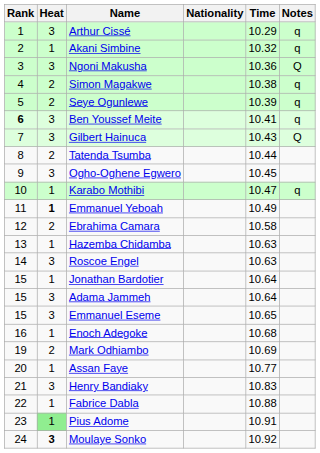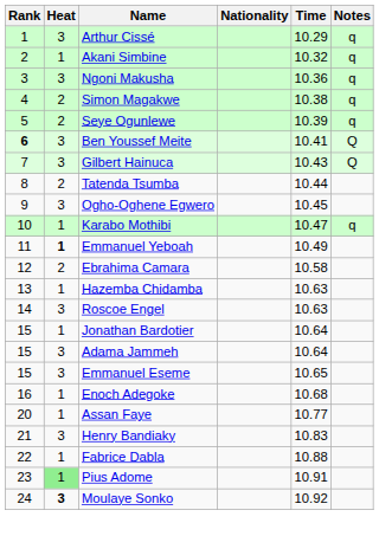Ngoni Makusha | Notes: Q -> q
Ben Youssef Meite | Notes: q -> Q
- row: 19 | 2 | Mark Odhiambo | 10.69
